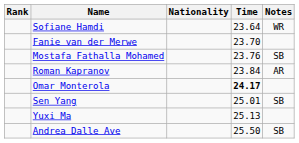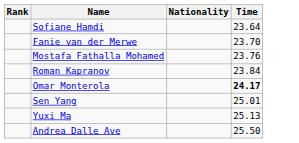- column: Notes | WR | SB | AR | SB | SB
